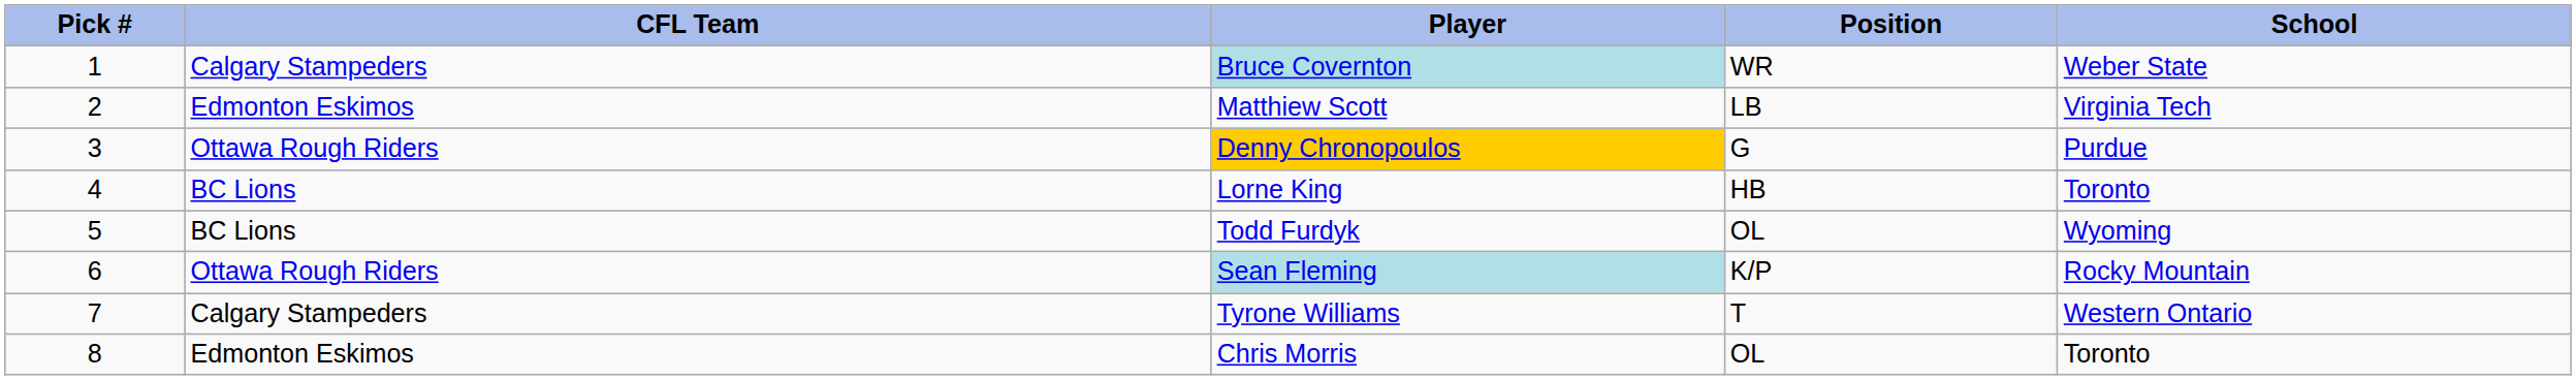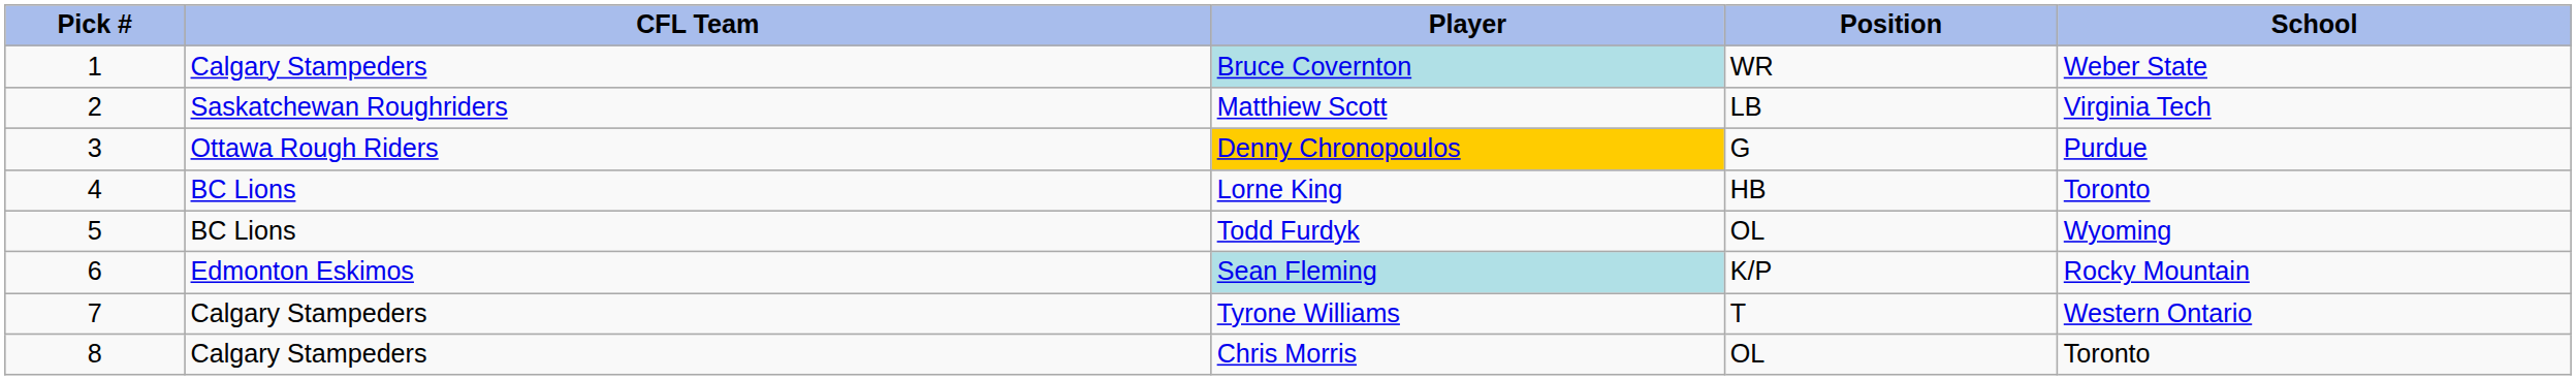Matthiew Scott | CFL Team: Edmonton Eskimos -> Saskatchewan Roughriders
Sean Fleming | CFL Team: Ottawa Rough Riders -> Edmonton Eskimos
Chris Morris | CFL Team: Edmonton Eskimos -> Calgary Stampeders
